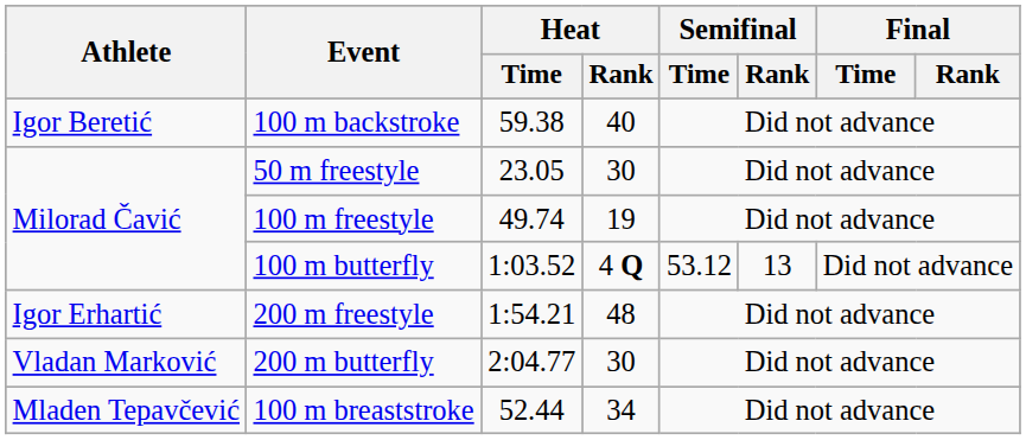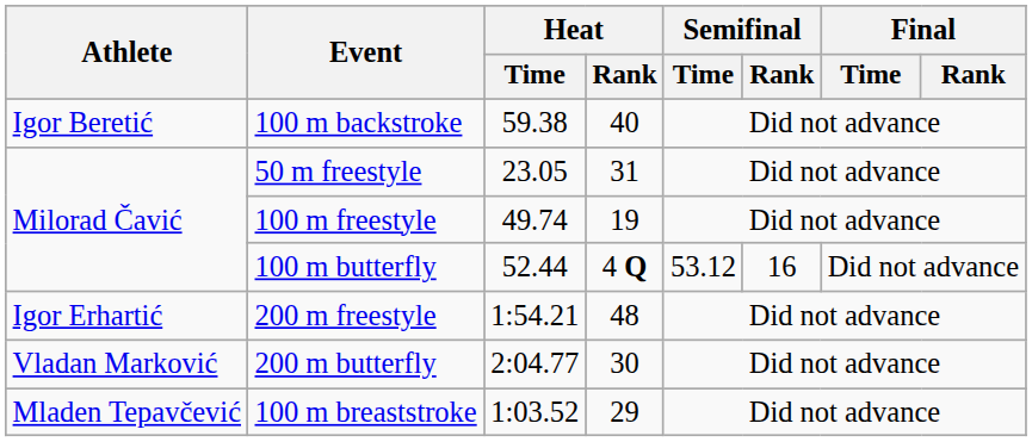50 m freestyle | Heat / Rank: 30 -> 31
100 m butterfly | Heat / Time: 1:03.52 -> 52.44
100 m butterfly | Semifinal / Rank: 13 -> 16
100 m breaststroke | Heat / Time: 52.44 -> 1:03.52
100 m breaststroke | Heat / Rank: 34 -> 29
